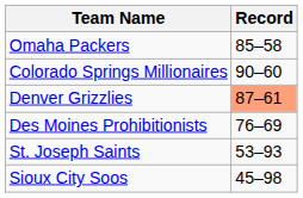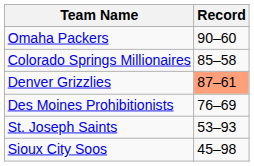Omaha Packers | Record: 85–58 -> 90–60
Colorado Springs Millionaires | Record: 90–60 -> 85–58
